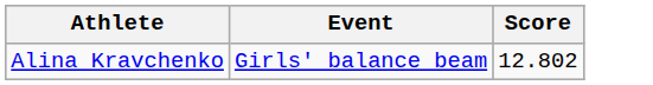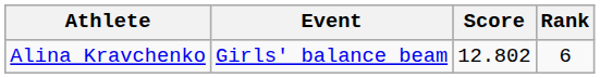+ column: Rank | 6
